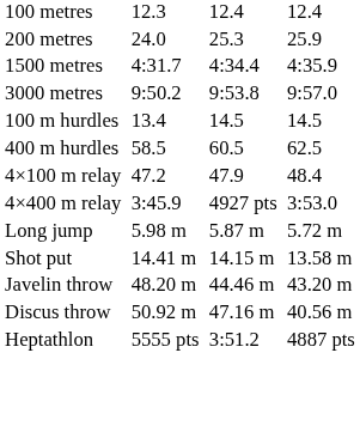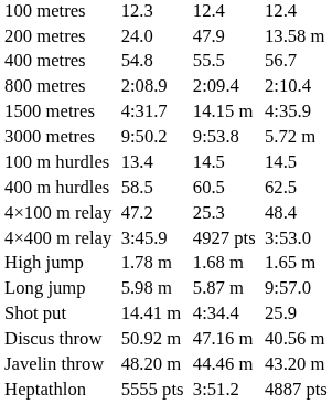200 metres | column 5: 25.3 -> 47.9
200 metres | column 7: 25.9 -> 13.58 m
+ row: 400 metres | 54.8 | 55.5 | 56.7
+ row: 800 metres | 2:08.9 | 2:09.4 | 2:10.4
1500 metres | column 5: 4:34.4 -> 14.15 m
3000 metres | column 7: 9:57.0 -> 5.72 m
4×100 m relay | column 5: 47.9 -> 25.3
+ row: High jump | 1.78 m | 1.68 m | 1.65 m
Long jump | column 7: 5.72 m -> 9:57.0
Shot put | column 5: 14.15 m -> 4:34.4
Shot put | column 7: 13.58 m -> 25.9
rows swapped: Discus throw <-> Javelin throw
